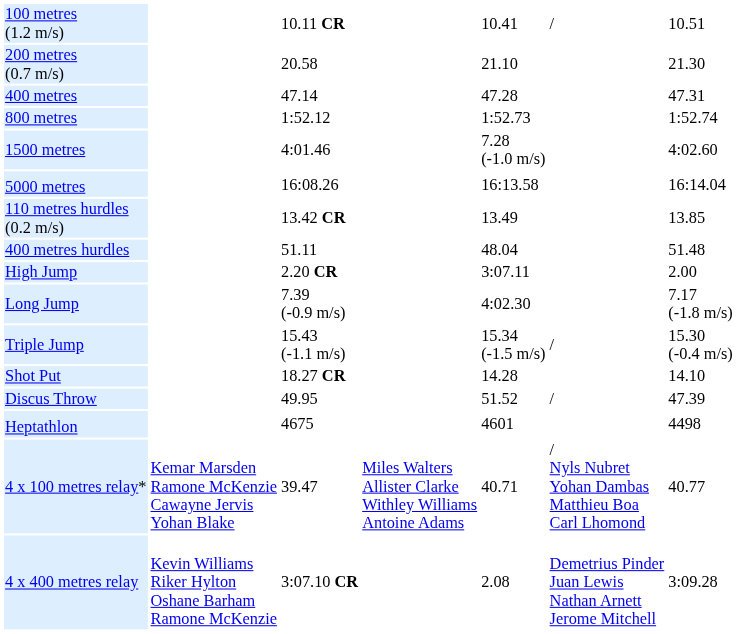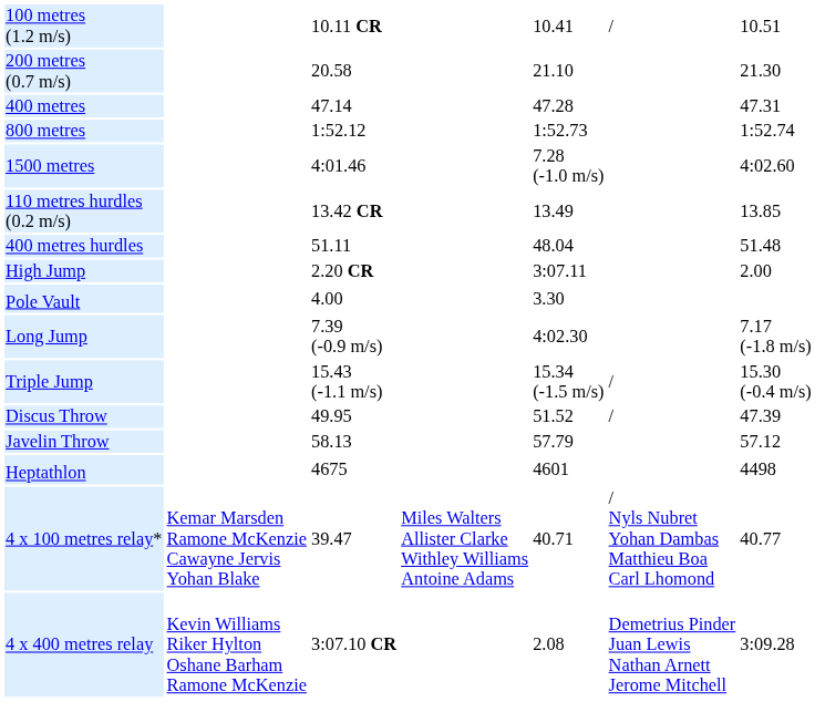- row: 5000 metres | 16:08.26 | 16:13.58 | 16:14.04
+ row: Pole Vault | 4.00 | 3.30
- row: Shot Put | 18.27 CR | 14.28 | 14.10
+ row: Javelin Throw | 58.13 | 57.79 | 57.12
